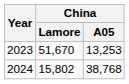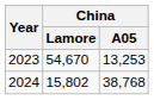2023 | China / Lamore: 51,670 -> 54,670
